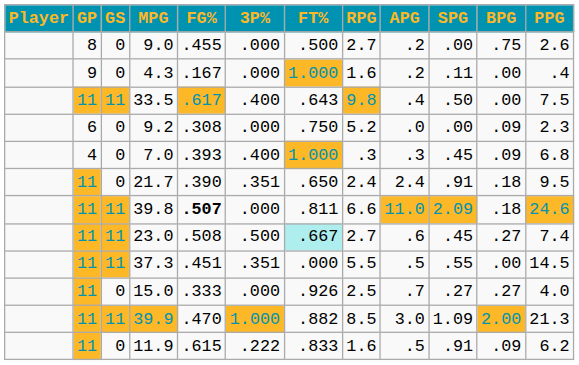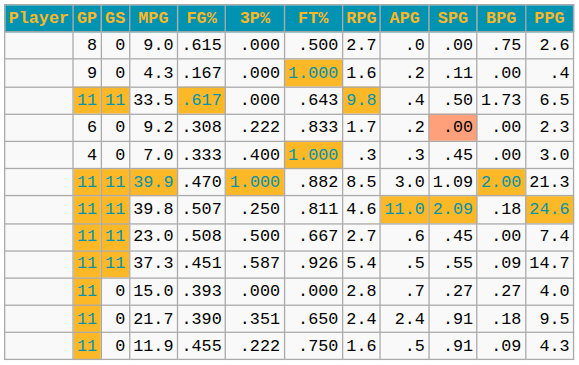9.0 | FG%: .455 -> .615
9.0 | APG: .2 -> .0
33.5 | 3P%: .400 -> .000
33.5 | BPG: .00 -> 1.73
33.5 | PPG: 7.5 -> 6.5
9.2 | 3P%: .000 -> .222
9.2 | FT%: .750 -> .833
9.2 | RPG: 5.2 -> 1.7
9.2 | APG: .0 -> .2
9.2 | SPG: no background -> lightsalmon background
9.2 | BPG: .09 -> .00
7.0 | FG%: .393 -> .333
7.0 | BPG: .09 -> .00
7.0 | PPG: 6.8 -> 3.0
rows swapped: 21.7 <-> 39.9
39.8 | FG%: bold -> normal
39.8 | 3P%: .000 -> .250
39.8 | RPG: 6.6 -> 4.6
23.0 | FT%: paleturquoise background -> no background
23.0 | BPG: .27 -> .00
37.3 | 3P%: .351 -> .587
37.3 | FT%: .000 -> .926
37.3 | RPG: 5.5 -> 5.4
37.3 | BPG: .00 -> .09
37.3 | PPG: 14.5 -> 14.7
15.0 | FG%: .333 -> .393
15.0 | FT%: .926 -> .000
15.0 | RPG: 2.5 -> 2.8
11.9 | FG%: .615 -> .455
11.9 | FT%: .833 -> .750
11.9 | PPG: 6.2 -> 4.3
